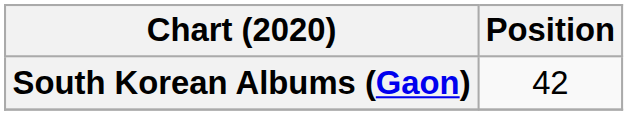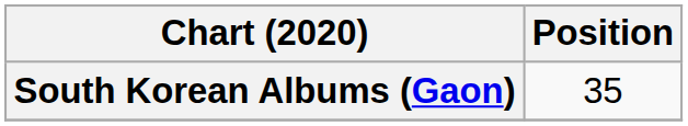South Korean Albums (Gaon) | Position: 42 -> 35
